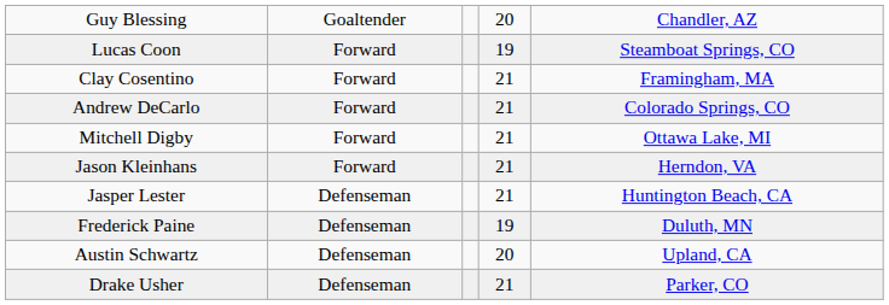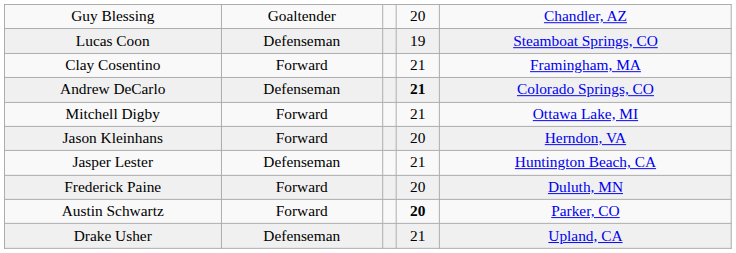Lucas Coon | column 2: Forward -> Defenseman
Andrew DeCarlo | column 2: Forward -> Defenseman
Andrew DeCarlo | column 4: normal -> bold
Jason Kleinhans | column 4: 21 -> 20
Frederick Paine | column 2: Defenseman -> Forward
Frederick Paine | column 4: 19 -> 20
Austin Schwartz | column 2: Defenseman -> Forward
Austin Schwartz | column 4: normal -> bold
Austin Schwartz | column 5: Upland, CA -> Parker, CO
Drake Usher | column 5: Parker, CO -> Upland, CA
